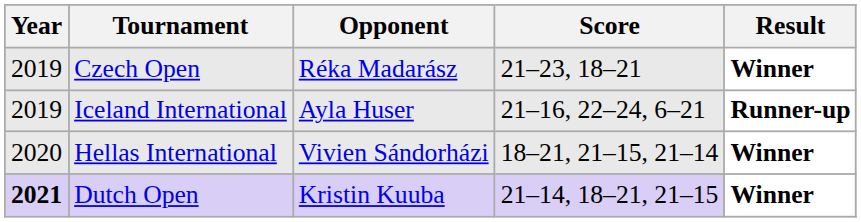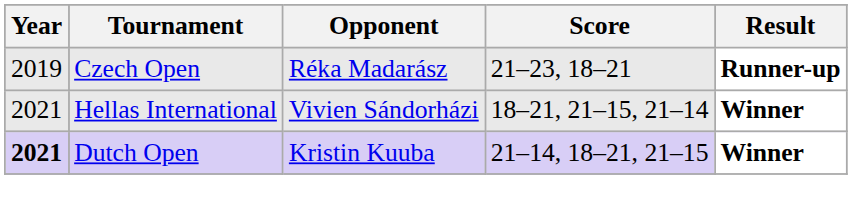Czech Open | Result: Winner -> Runner-up
- row: 2019 | Iceland International | Ayla Huser | 21–16, 22–24, 6–21 | Runner-up
Hellas International | Year: 2020 -> 2021
